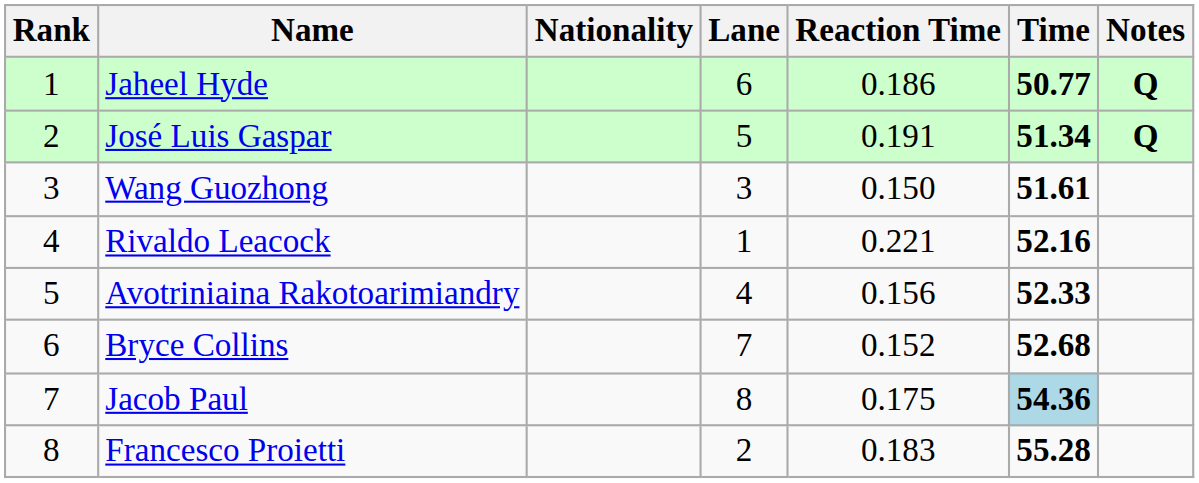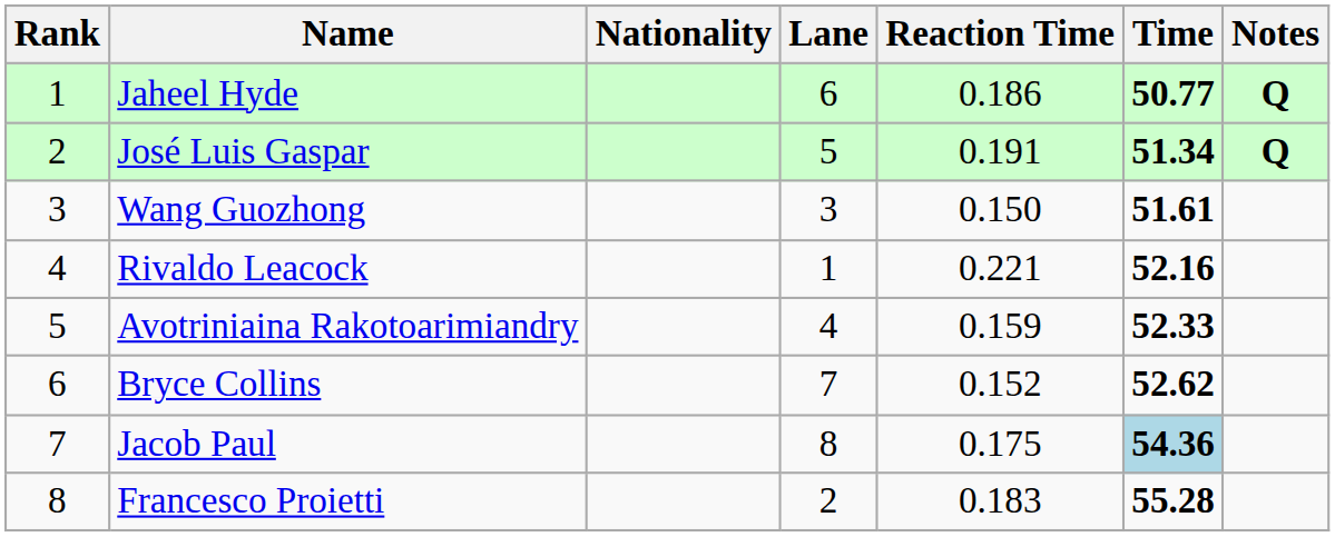Avotriniaina Rakotoarimiandry | Reaction Time: 0.156 -> 0.159
Bryce Collins | Time: 52.68 -> 52.62
